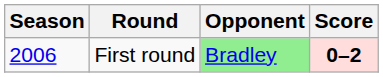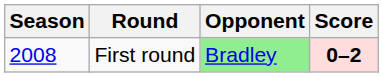First round | Season: 2006 -> 2008
